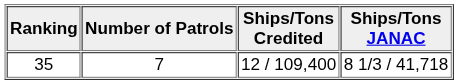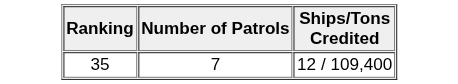- column: Ships/Tons JANAC | 8 1/3 / 41,718
